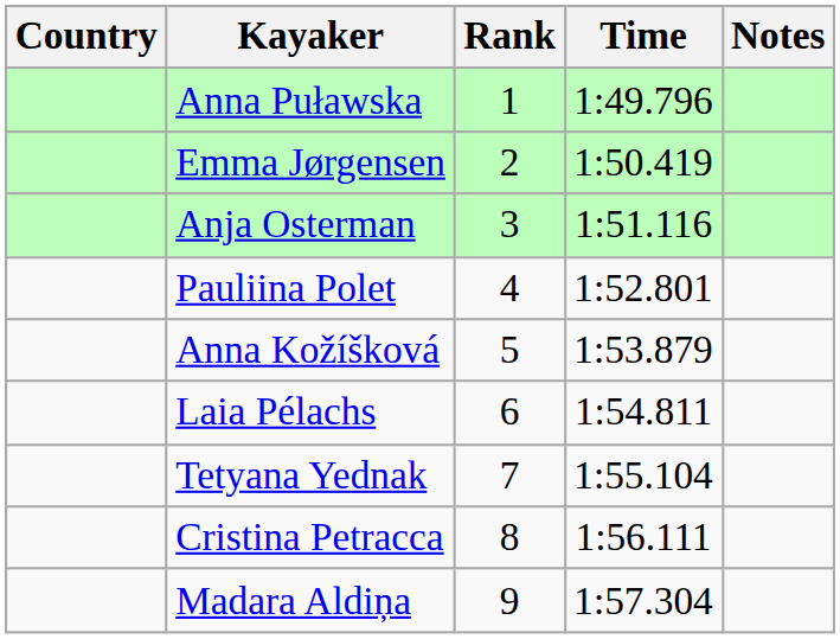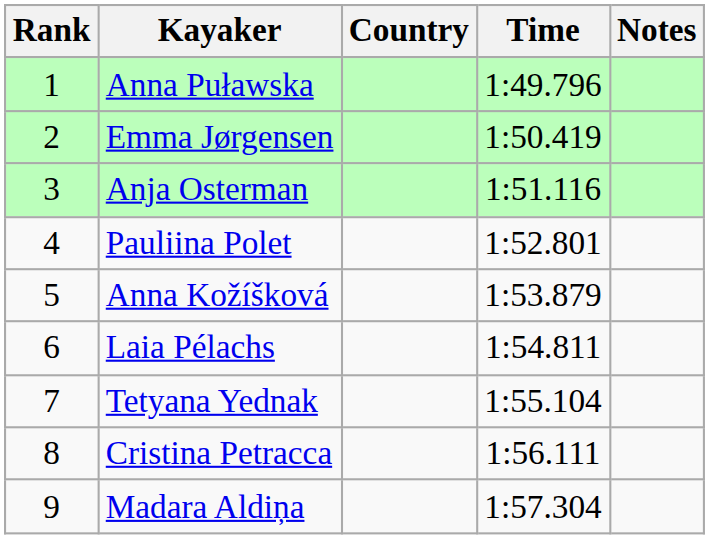columns swapped: Rank <-> Country
